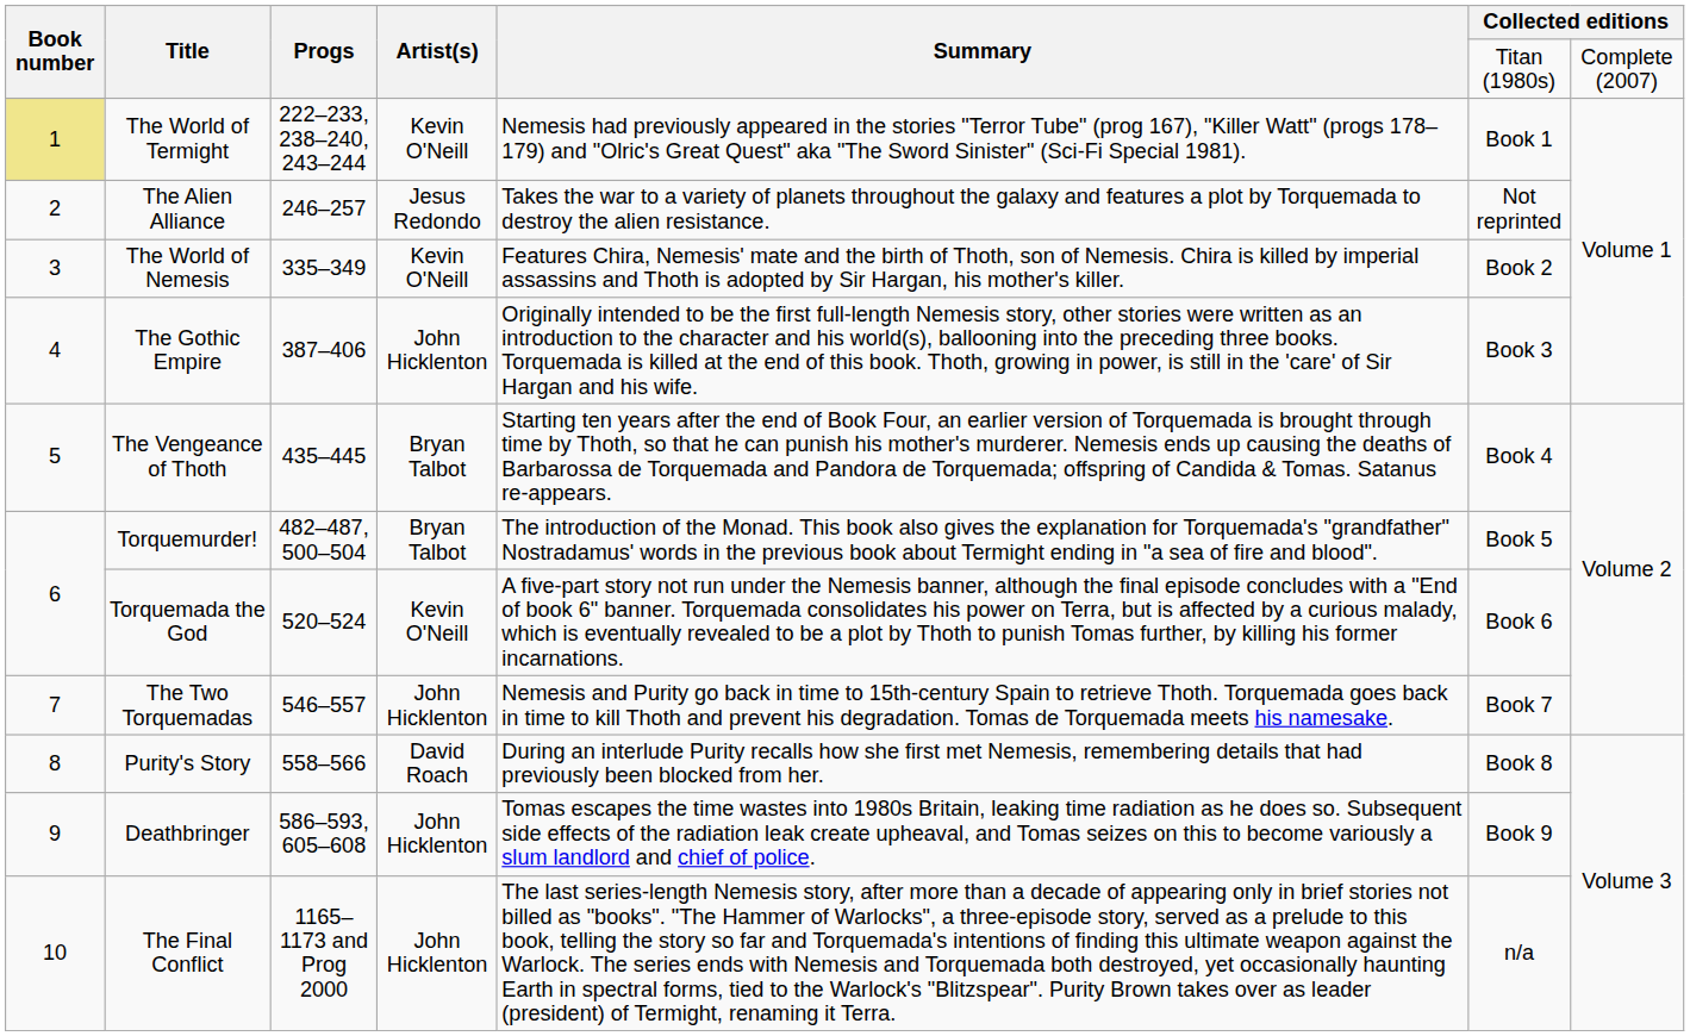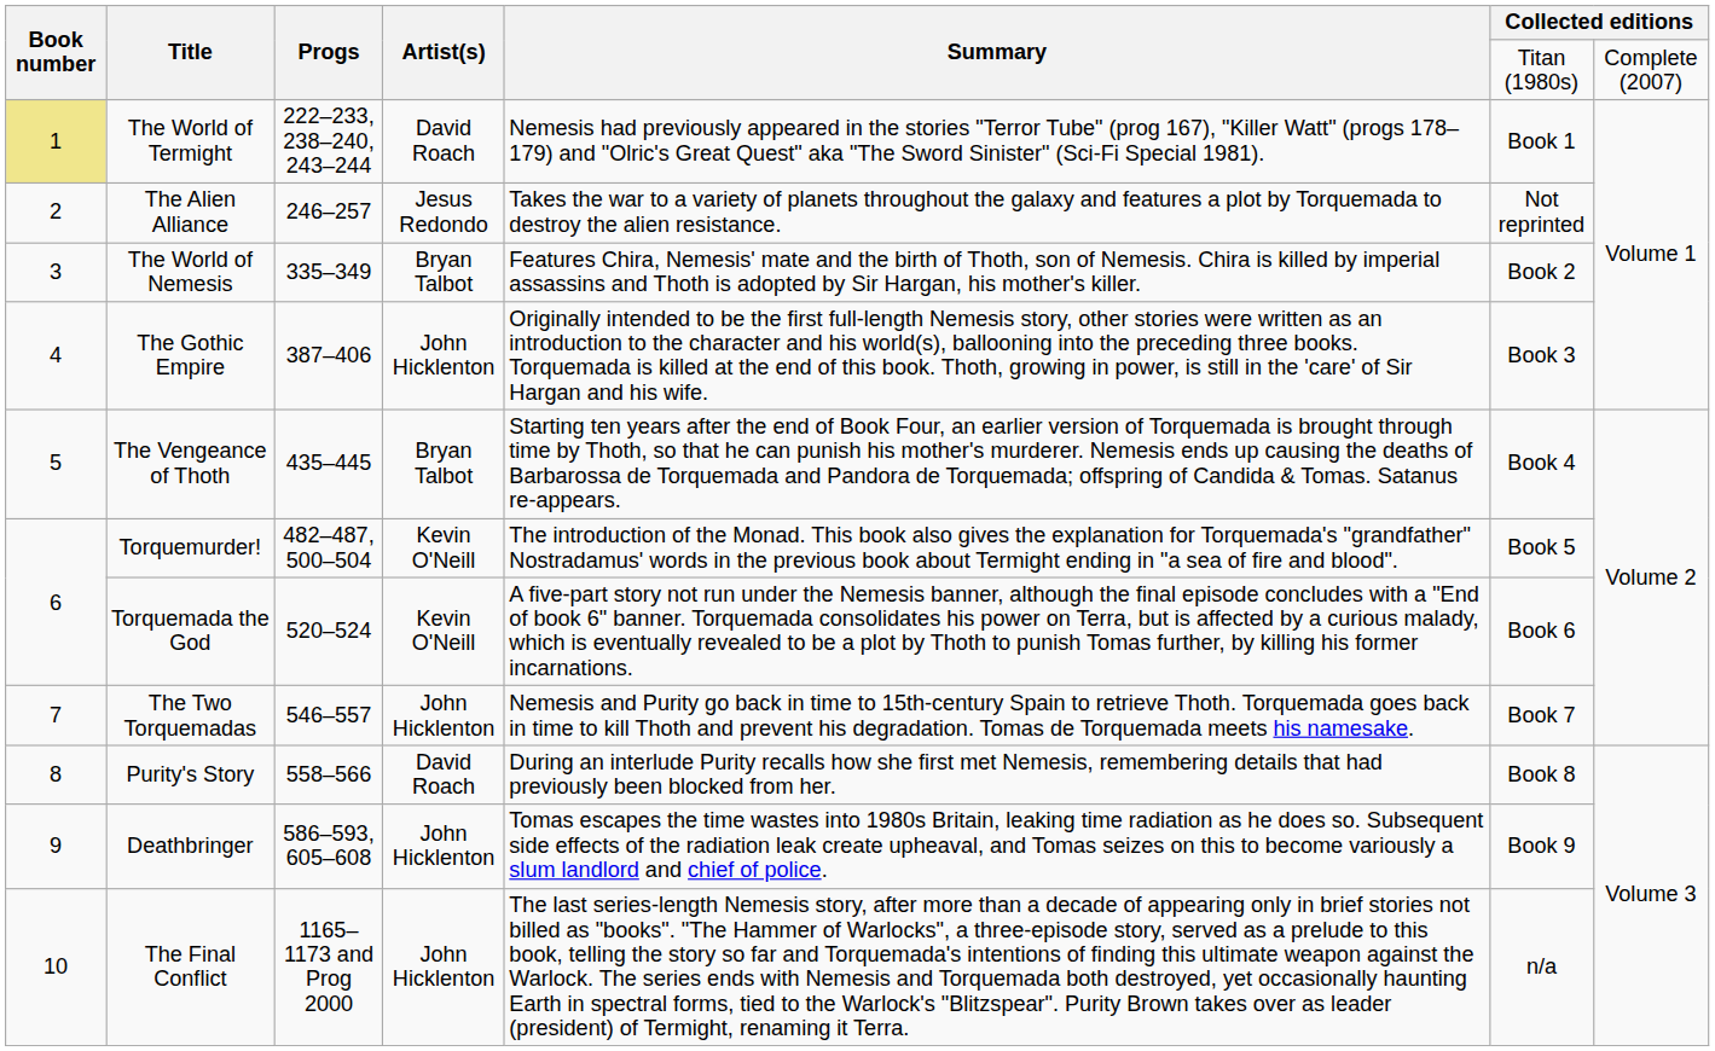The World of Termight | Artist(s): Kevin O'Neill -> David Roach
The World of Nemesis | Artist(s): Kevin O'Neill -> Bryan Talbot
Torquemurder! | Artist(s): Bryan Talbot -> Kevin O'Neill
